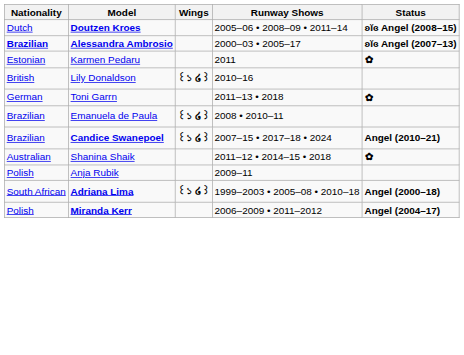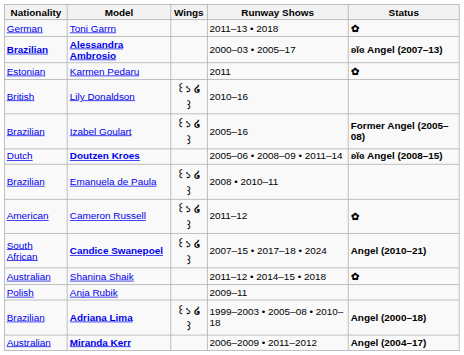rows swapped: Doutzen Kroes <-> Toni Garrn
+ row: Brazilian | Izabel Goulart | ꒰১ ໒꒱ | 2005–16 | Former Angel (2005–08)
+ row: American | Cameron Russell | ꒰১ ໒꒱ | 2011–12 | ✿
Candice Swanepoel | Nationality: Brazilian -> South African
Adriana Lima | Nationality: South African -> Brazilian
Miranda Kerr | Nationality: Polish -> Australian
